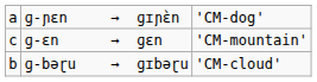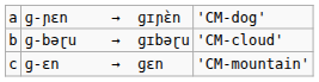rows swapped: ɡ-bəɽu → ɡɪbəɽu <-> ɡ-ɛn → ɡɛn
